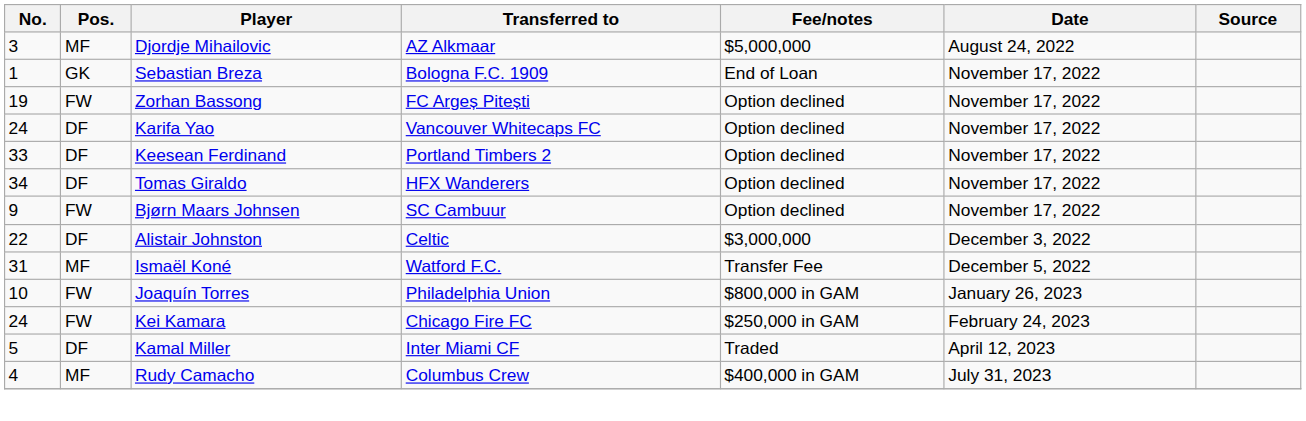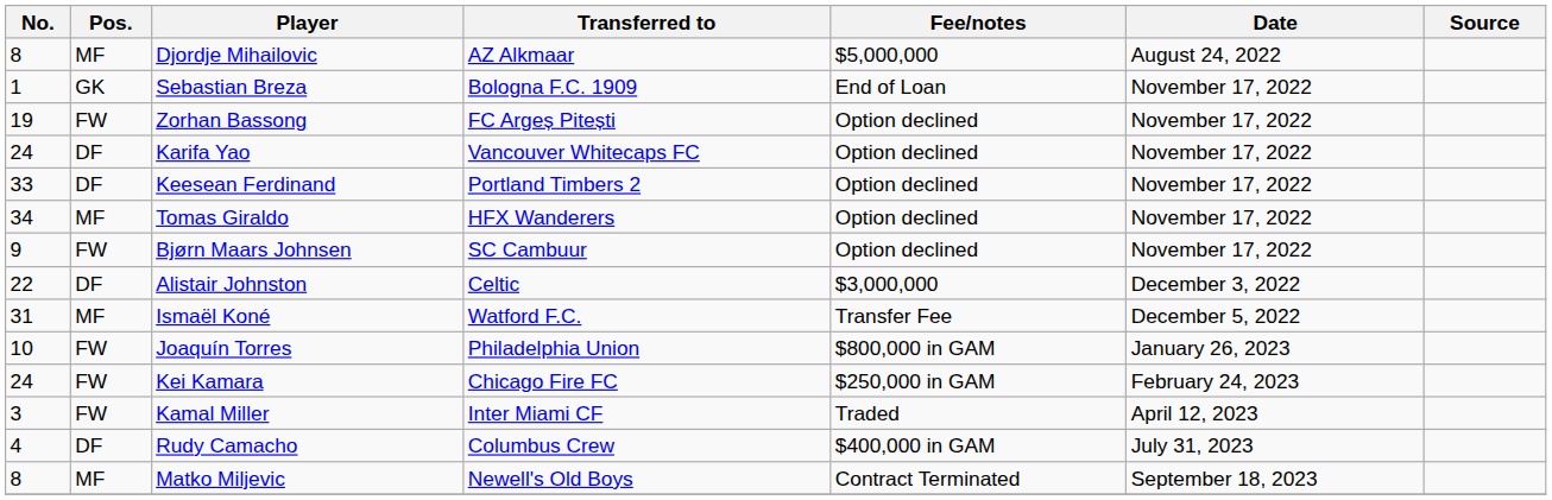Djordje Mihailovic | No.: 3 -> 8
Tomas Giraldo | Pos.: DF -> MF
Kamal Miller | No.: 5 -> 3
Kamal Miller | Pos.: DF -> FW
Rudy Camacho | Pos.: MF -> DF
+ row: 8 | MF | Matko Miljevic | Newell's Old Boys | Contract Terminated | September 18, 2023
